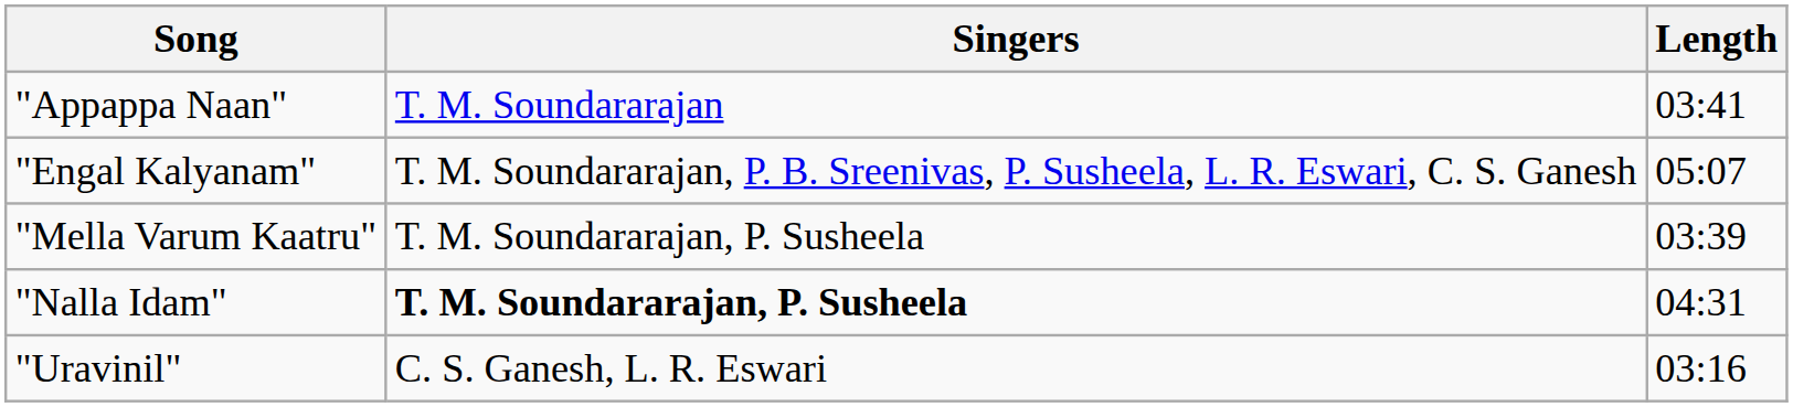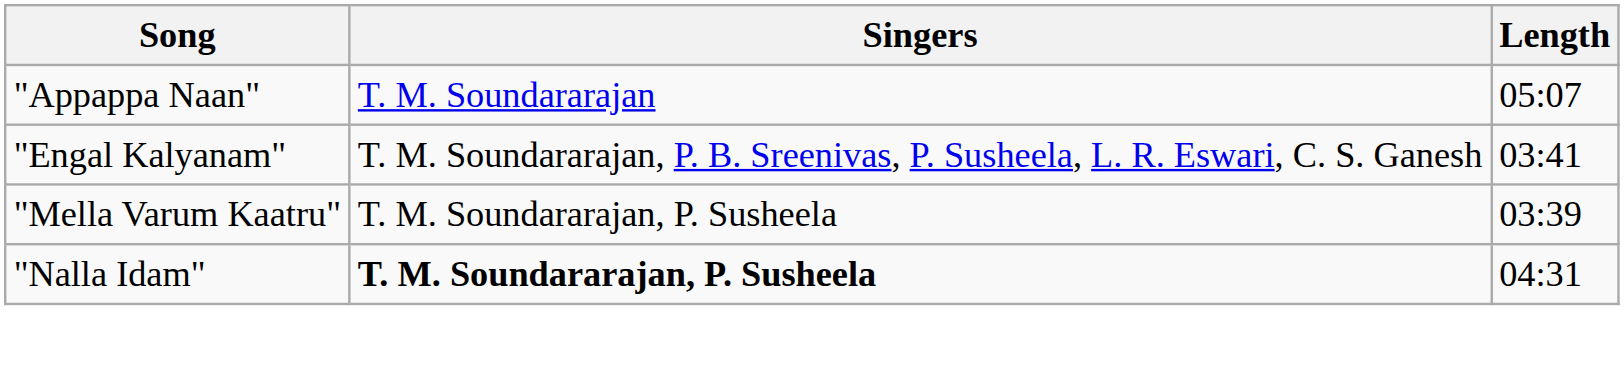"Appappa Naan" | Length: 03:41 -> 05:07
"Engal Kalyanam" | Length: 05:07 -> 03:41
- row: "Uravinil" | C. S. Ganesh, L. R. Eswari | 03:16
